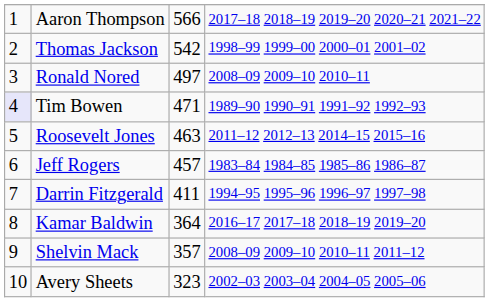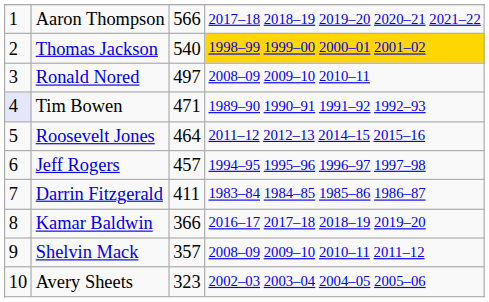Thomas Jackson | column 3: 542 -> 540
Thomas Jackson | column 4: no background -> gold background
Roosevelt Jones | column 3: 463 -> 464
Jeff Rogers | column 4: 1983–84 1984–85 1985–86 1986–87 -> 1994–95 1995–96 1996–97 1997–98
Darrin Fitzgerald | column 4: 1994–95 1995–96 1996–97 1997–98 -> 1983–84 1984–85 1985–86 1986–87
Kamar Baldwin | column 3: 364 -> 366
